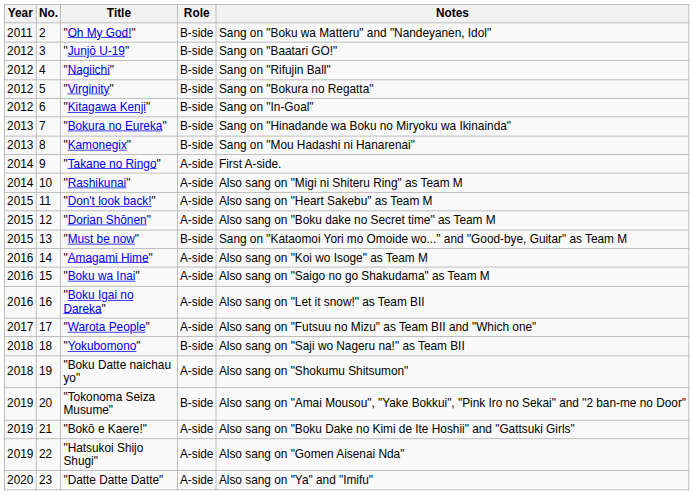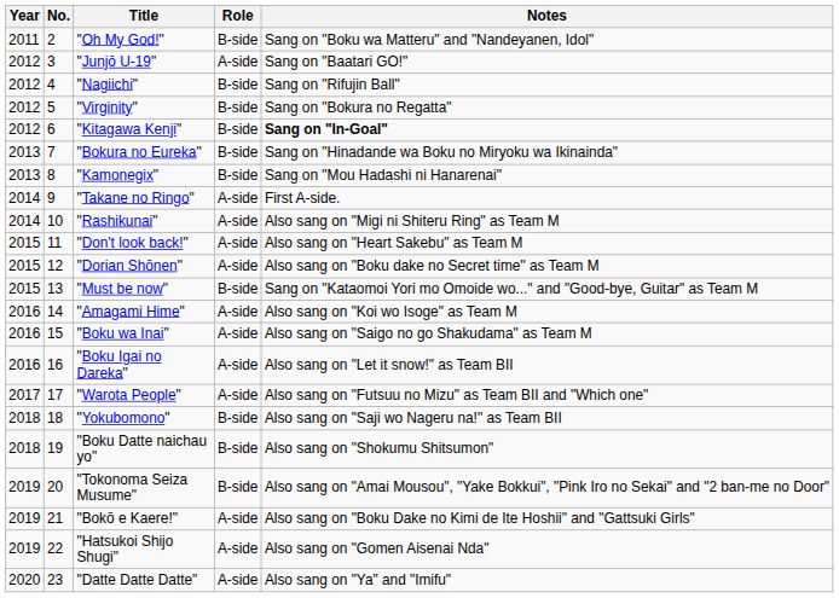"Junjō U-19" | Role: B-side -> A-side
"Kitagawa Kenji" | Notes: normal -> bold
"Boku Datte naichau yo" | Role: A-side -> B-side
